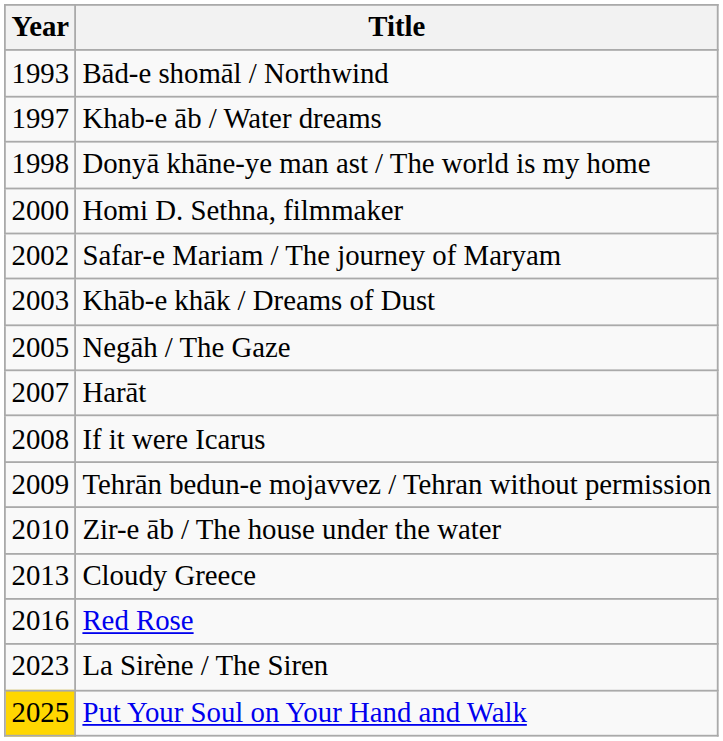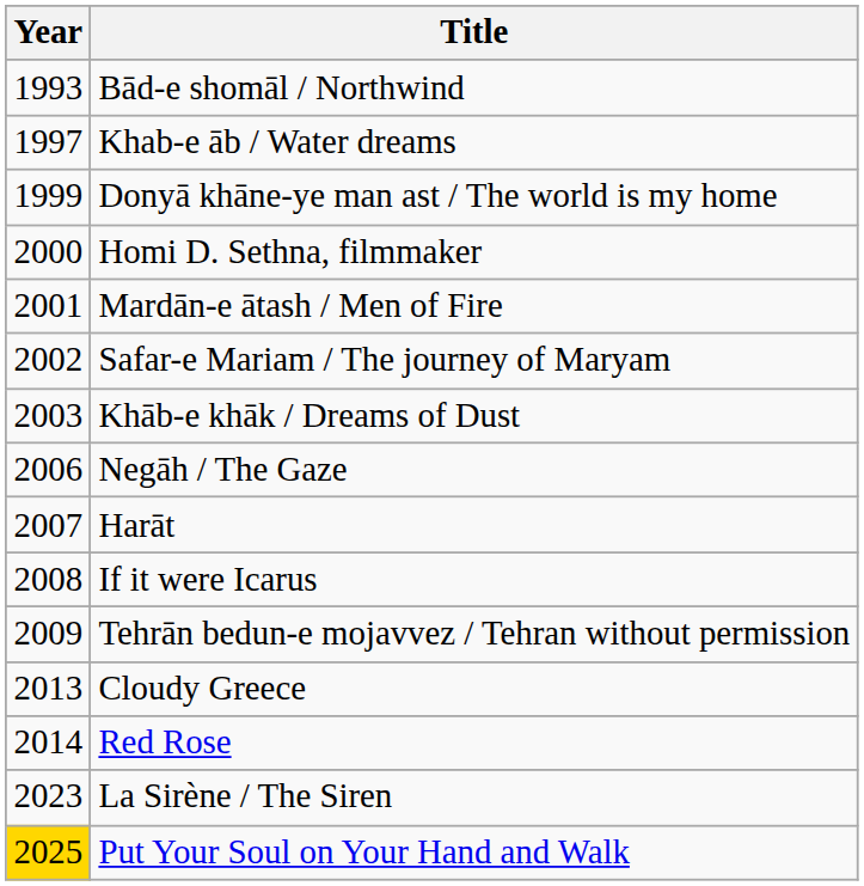Donyā khāne-ye man ast / The world is my home | Year: 1998 -> 1999
+ row: 2001 | Mardān-e ātash / Men of Fire
Negāh / The Gaze | Year: 2005 -> 2006
- row: 2010 | Zir-e āb / The house under the water
Red Rose | Year: 2016 -> 2014
